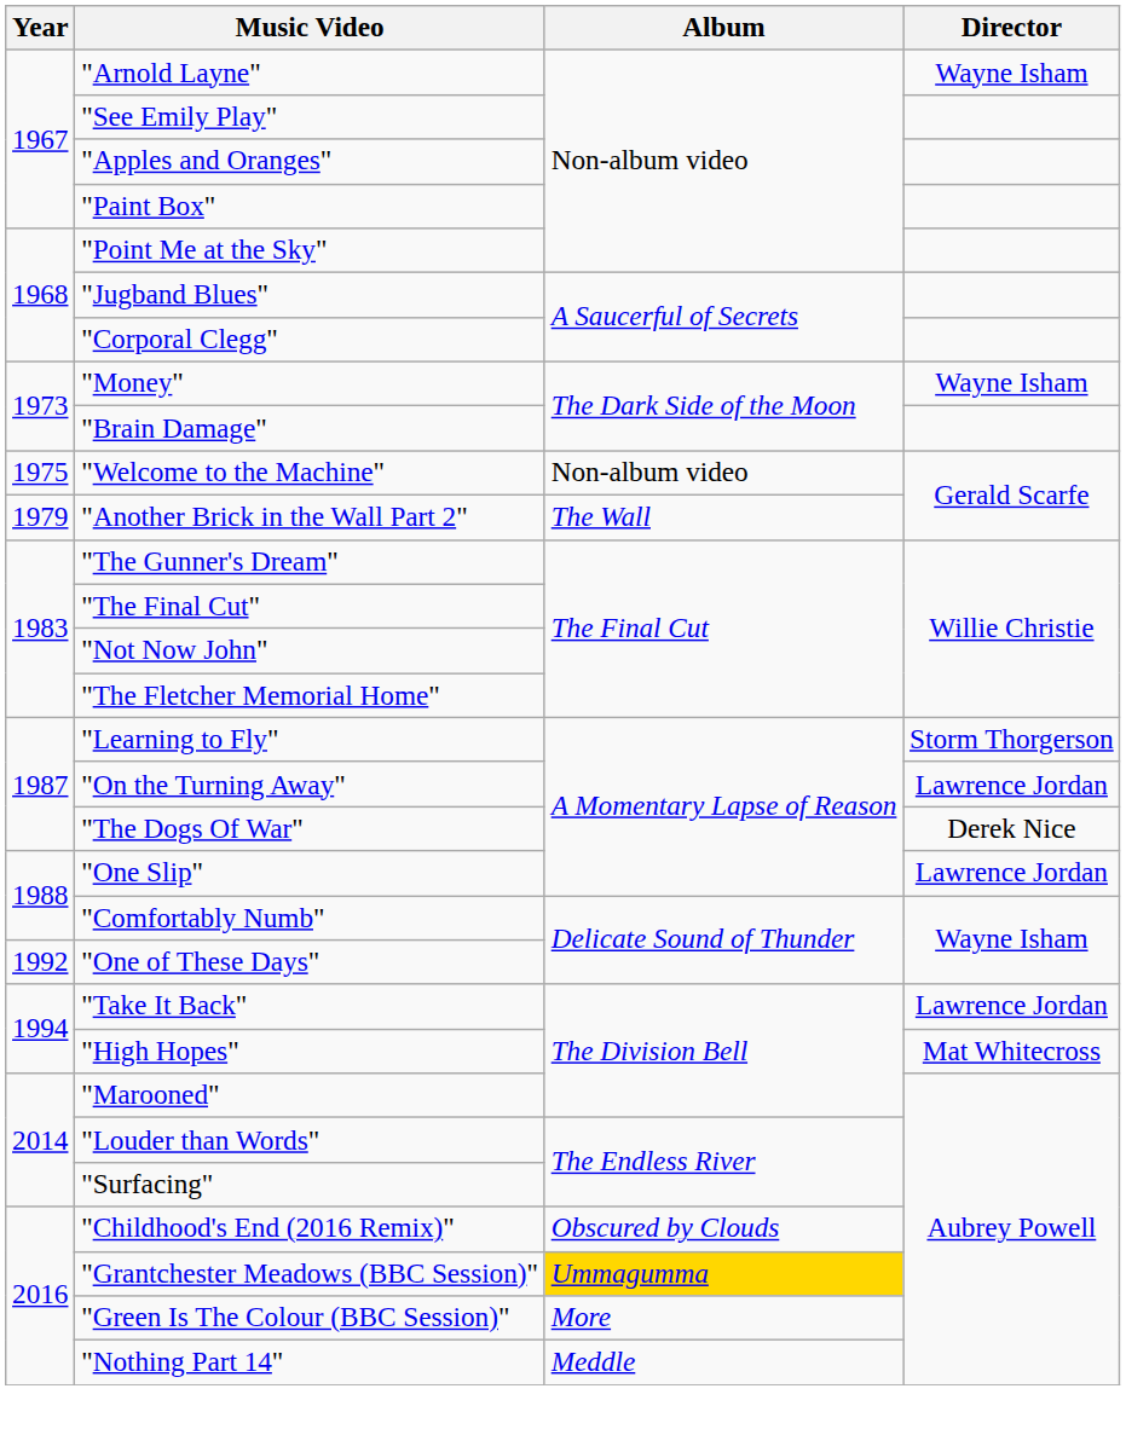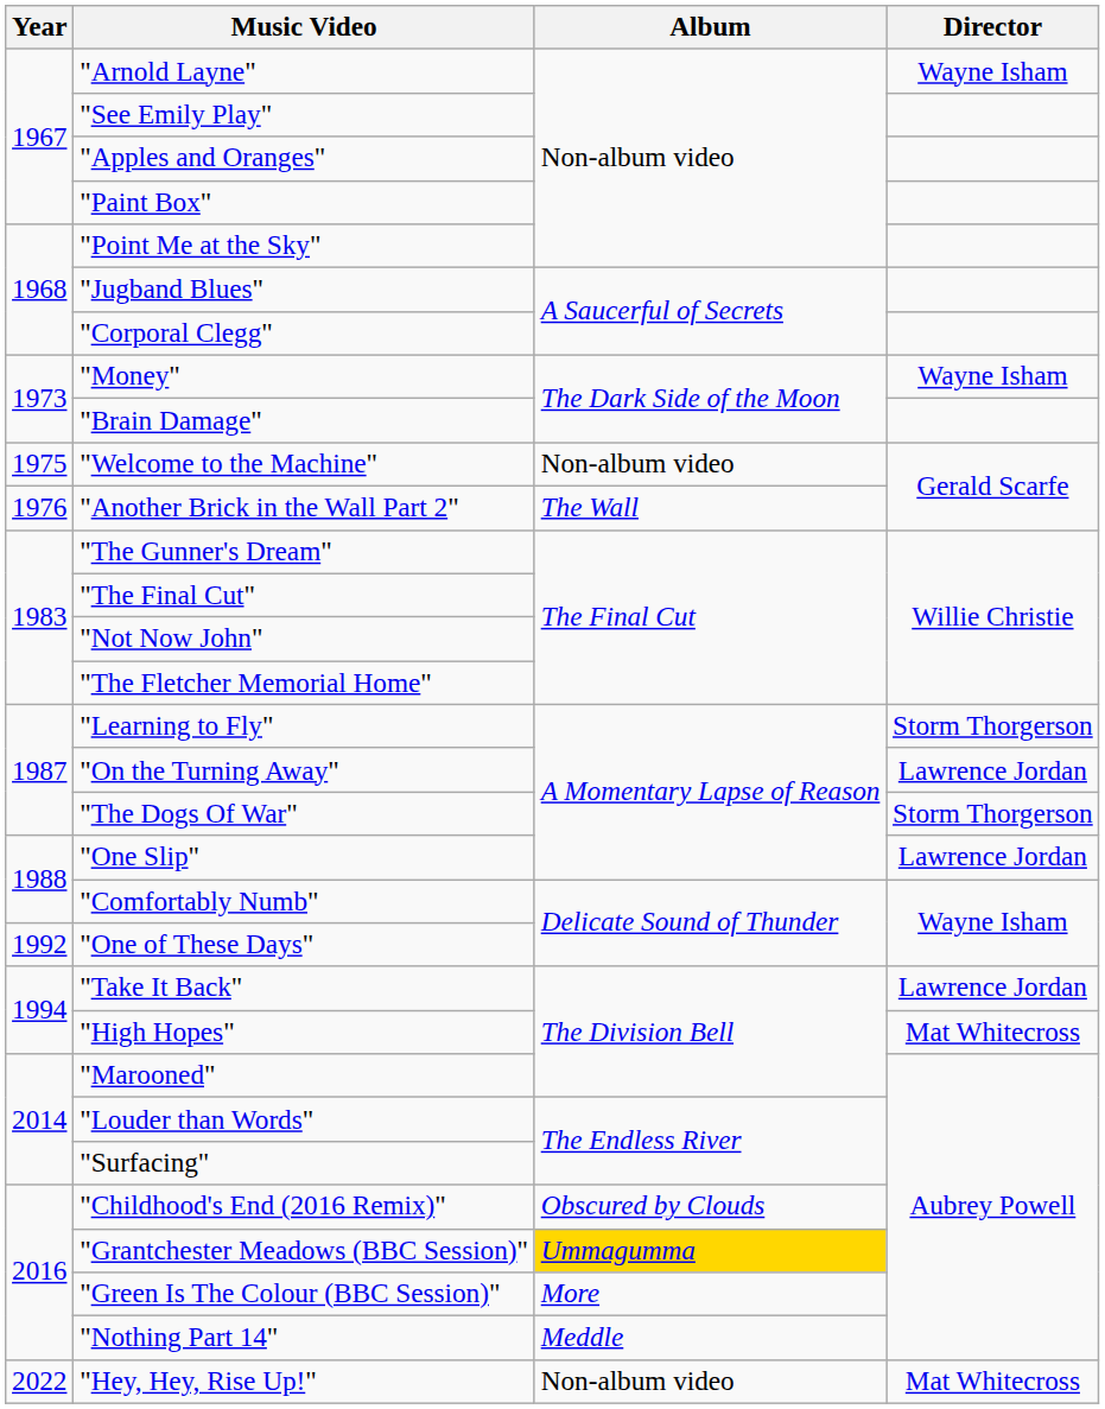"Another Brick in the Wall Part 2" | Year: 1979 -> 1976
"The Dogs Of War" | Director: Derek Nice -> Storm Thorgerson
+ row: 2022 | "Hey, Hey, Rise Up!" | Non-album video | Mat Whitecross
